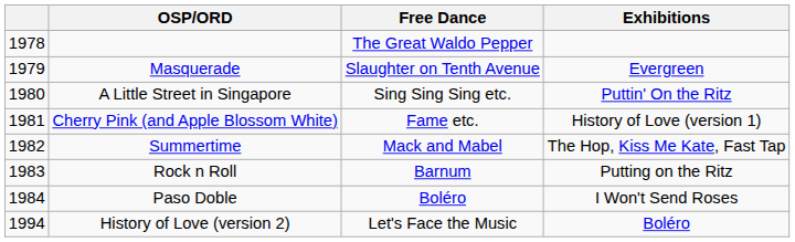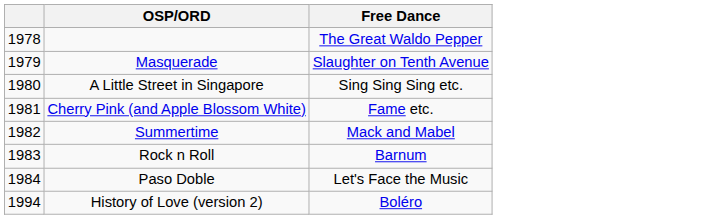- column: Exhibitions | Evergreen | Puttin' On the Ritz | History of Love (version 1) | The Hop, Kiss Me Kate, Fast Tap | Putting on the Ritz | I Won't Send Roses | Boléro
Paso Doble | Free Dance: Boléro -> Let's Face the Music
History of Love (version 2) | Free Dance: Let's Face the Music -> Boléro
